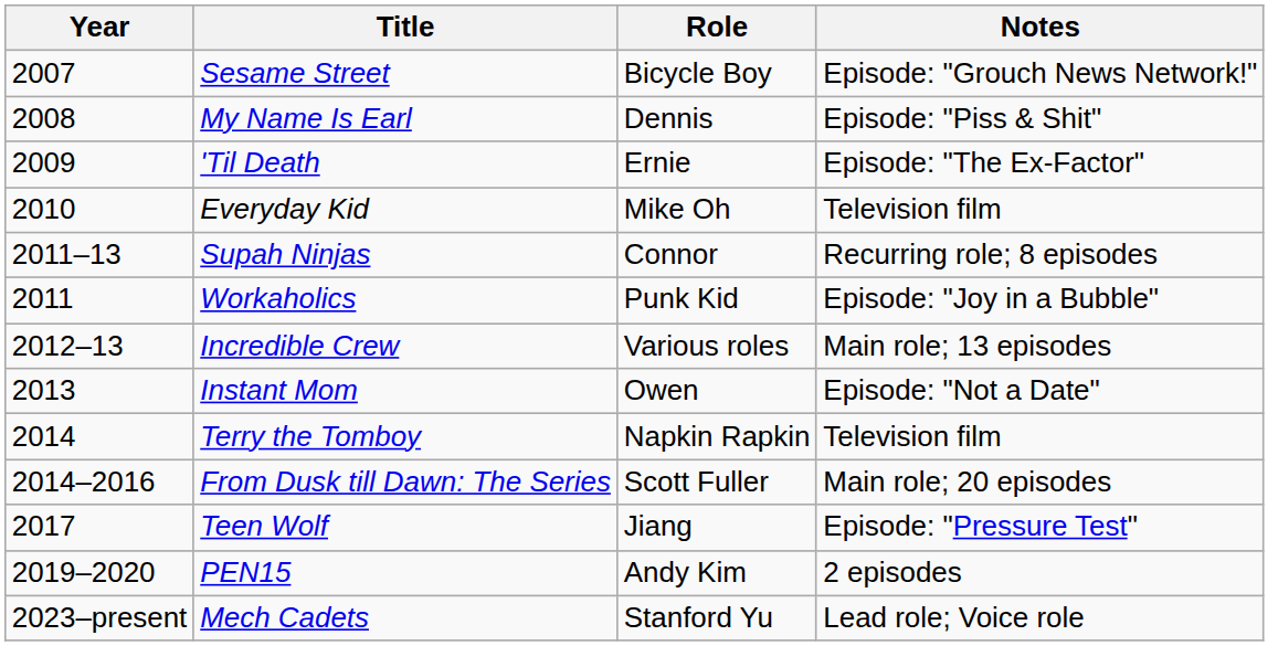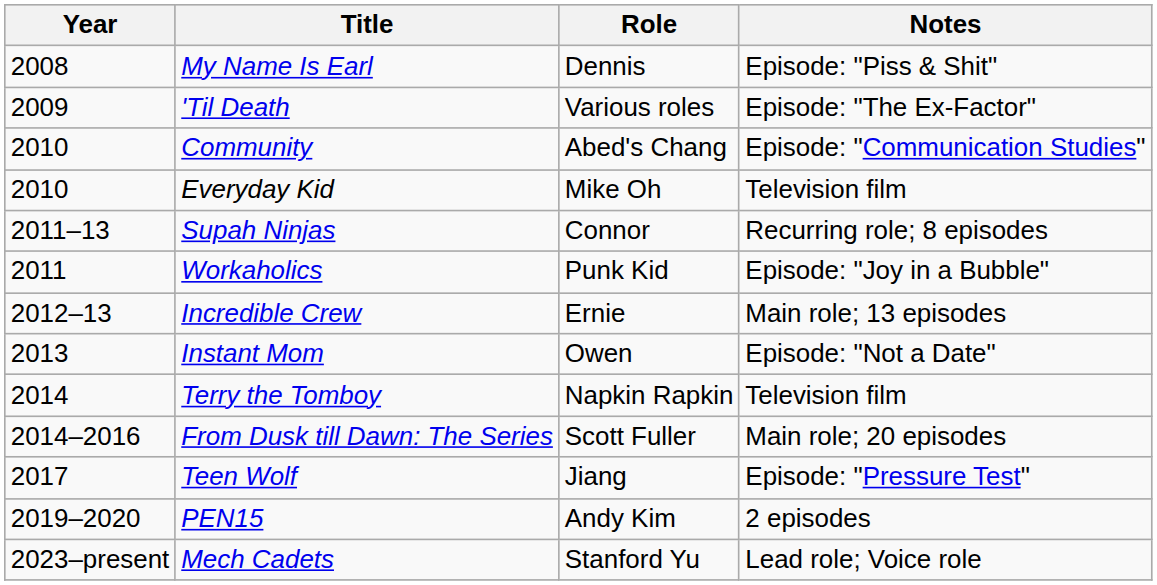- row: 2007 | Sesame Street | Bicycle Boy | Episode: "Grouch News Network!"
'Til Death | Role: Ernie -> Various roles
+ row: 2010 | Community | Abed's Chang | Episode: "Communication Studies"
Incredible Crew | Role: Various roles -> Ernie
